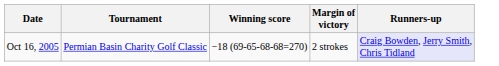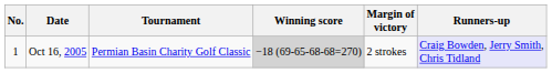+ column: No. | 1
Oct 16, 2005 | Winning score: no background -> lightgrey background
